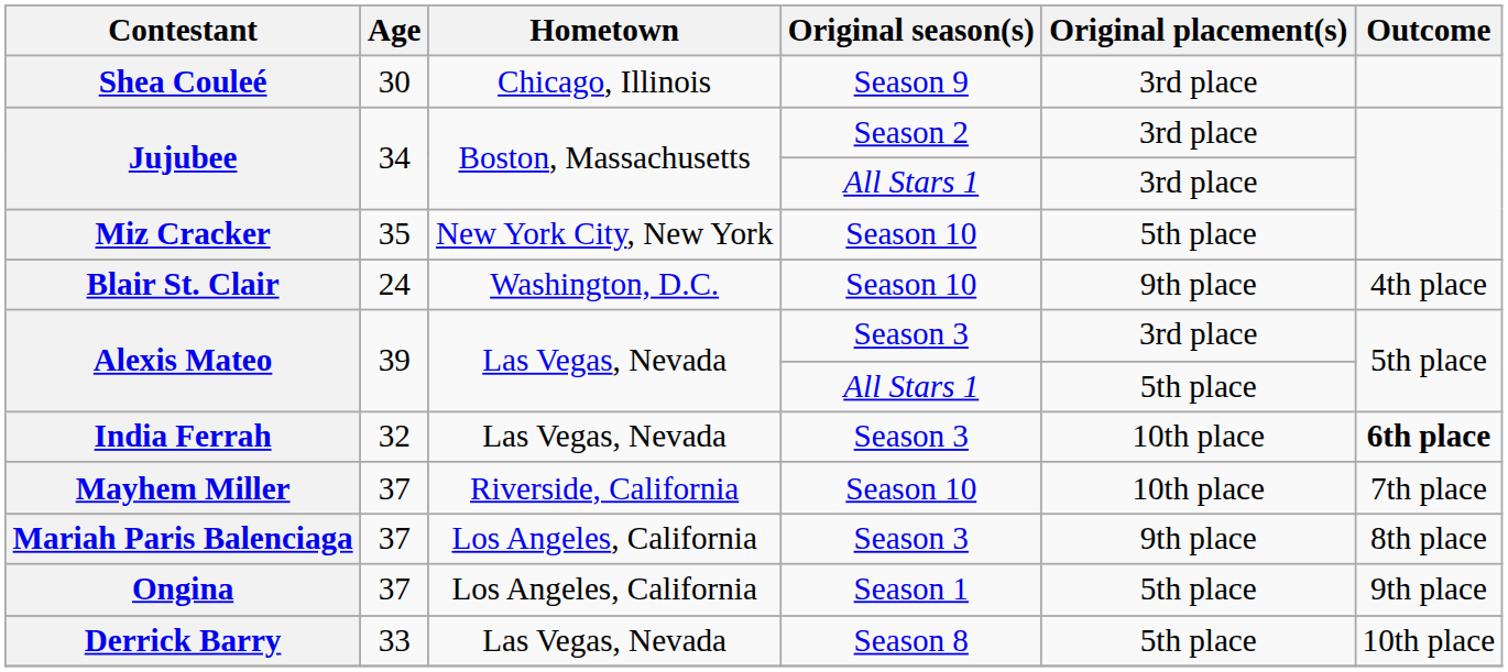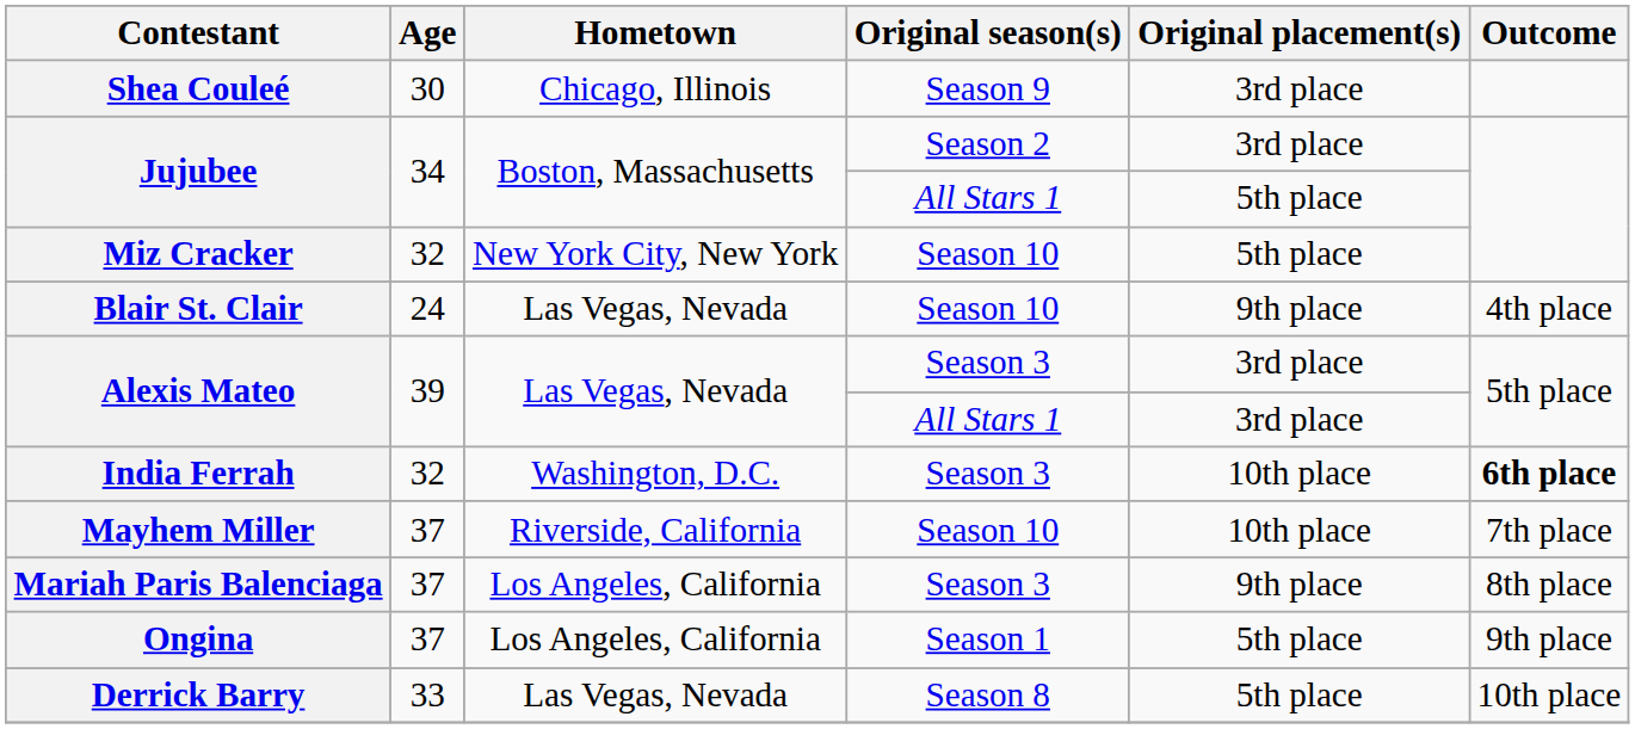Jujubee / All Stars 1 | Original placement(s): 3rd place -> 5th place
Miz Cracker | Age: 35 -> 32
Blair St. Clair | Hometown: Washington, D.C. -> Las Vegas, Nevada
Alexis Mateo / All Stars 1 | Original placement(s): 5th place -> 3rd place
India Ferrah | Hometown: Las Vegas, Nevada -> Washington, D.C.
